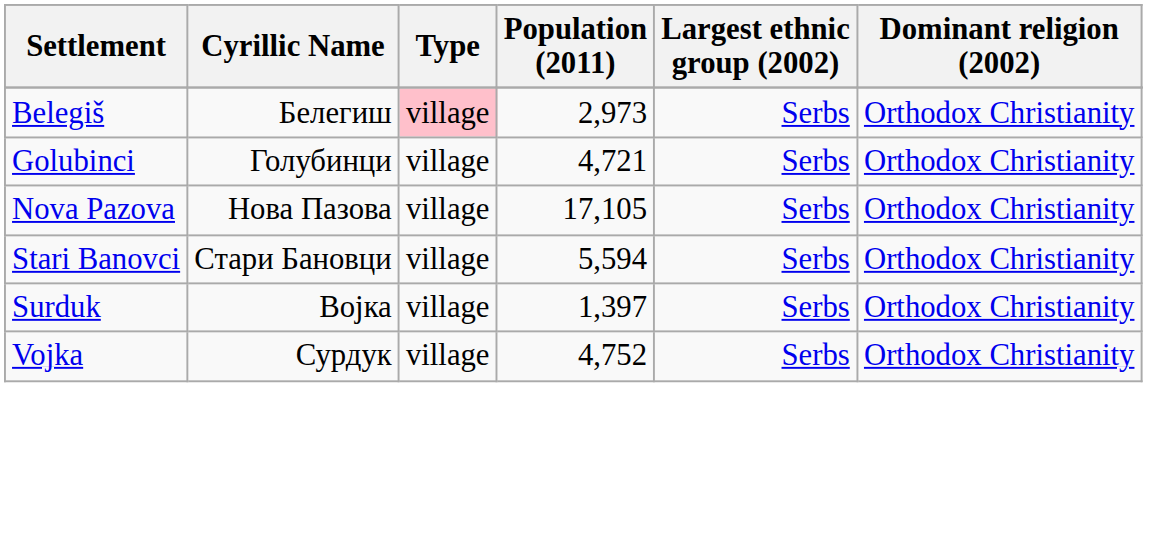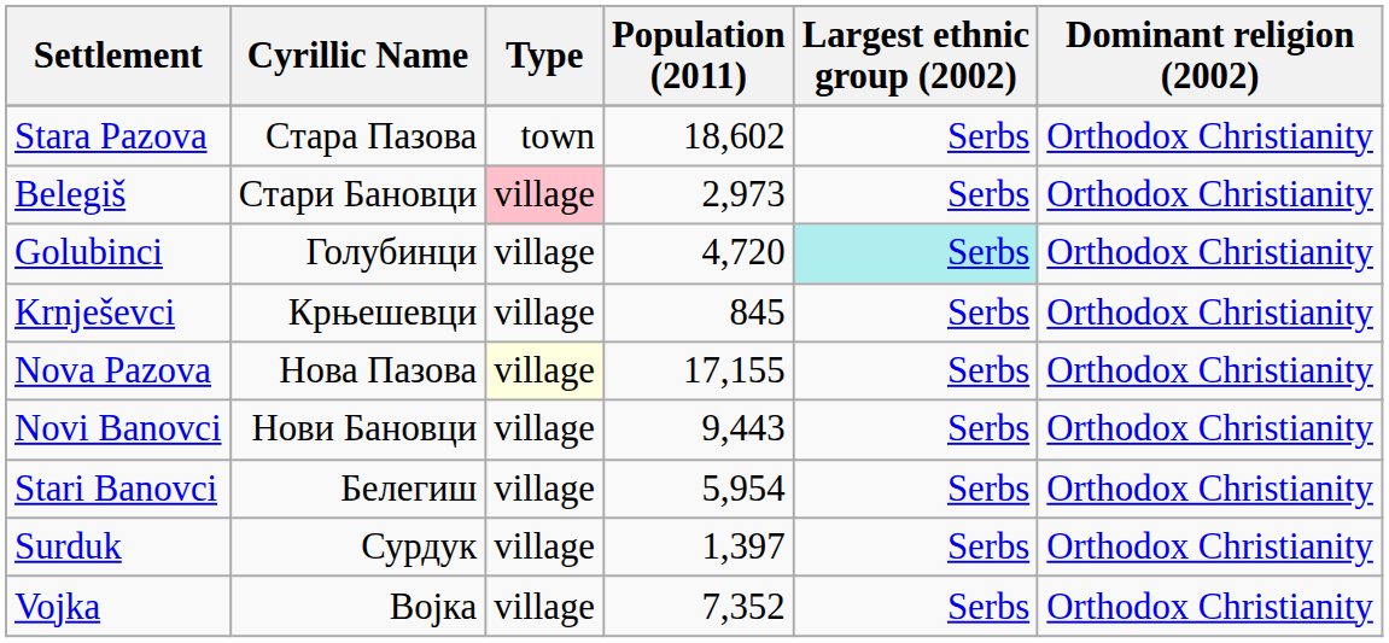+ row: Stara Pazova | Стара Пазова | town | 18,602 | Serbs | Orthodox Christianity
Belegiš | Cyrillic Name: Белегиш -> Стари Бановци
Golubinci | Population (2011): 4,721 -> 4,720
Golubinci | Largest ethnic group (2002): no background -> paleturquoise background
+ row: Krnješevci | Крњешевци | village | 845 | Serbs | Orthodox Christianity
Nova Pazova | Type: no background -> lightyellow background
Nova Pazova | Population (2011): 17,105 -> 17,155
+ row: Novi Banovci | Нови Бановци | village | 9,443 | Serbs | Orthodox Christianity
Stari Banovci | Cyrillic Name: Стари Бановци -> Белегиш
Stari Banovci | Population (2011): 5,594 -> 5,954
Surduk | Cyrillic Name: Војка -> Сурдук
Vojka | Cyrillic Name: Сурдук -> Војка
Vojka | Population (2011): 4,752 -> 7,352
